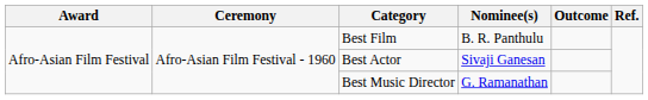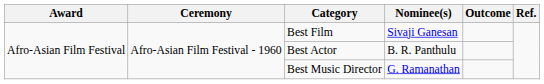Best Film | Nominee(s): B. R. Panthulu -> Sivaji Ganesan
Best Actor | Nominee(s): Sivaji Ganesan -> B. R. Panthulu
